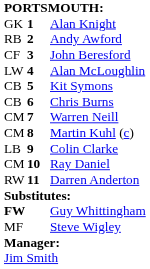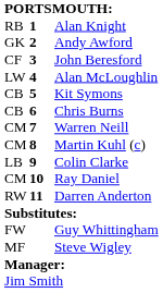Alan Knight | column 1: GK -> RB
Andy Awford | column 1: RB -> GK
Guy Whittingham | column 1: bold -> normal
